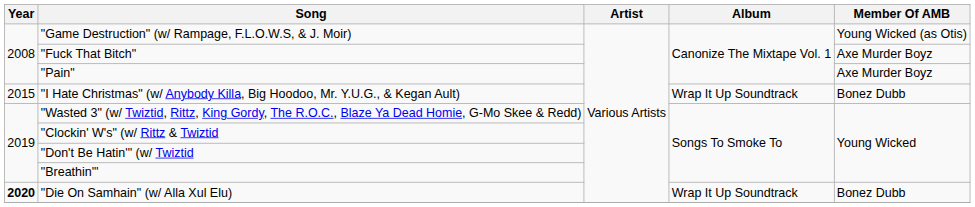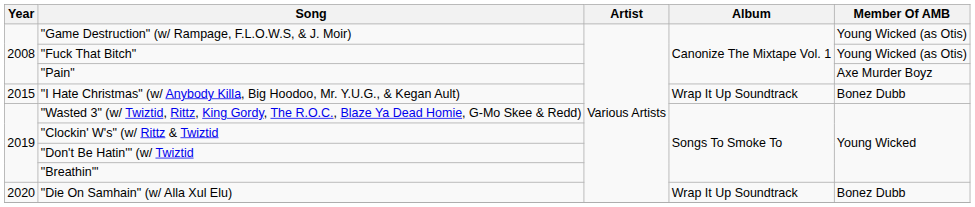"Fuck That Bitch" | Member Of AMB: Axe Murder Boyz -> Young Wicked (as Otis)
"Die On Samhain" (w/ Alla Xul Elu) | Year: bold -> normal
